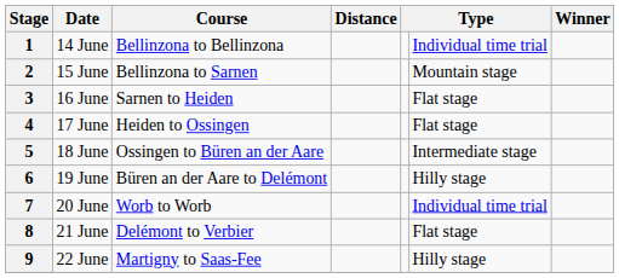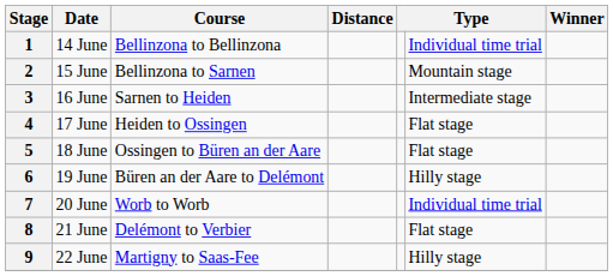3 | column 6: Flat stage -> Intermediate stage
5 | column 6: Intermediate stage -> Flat stage
